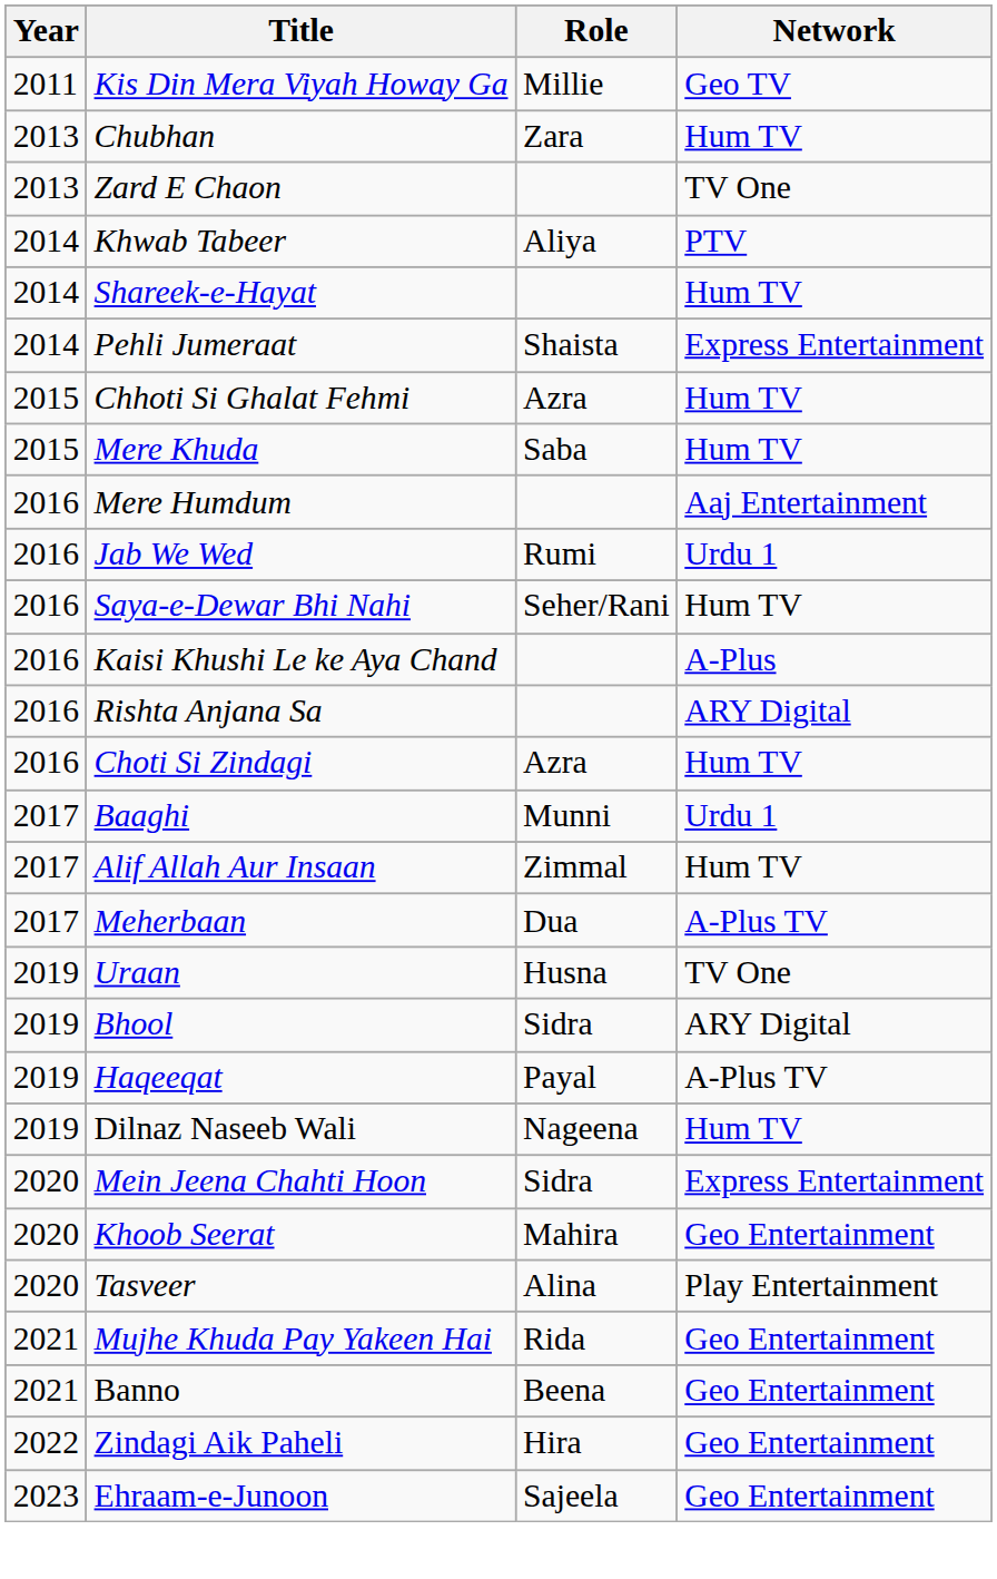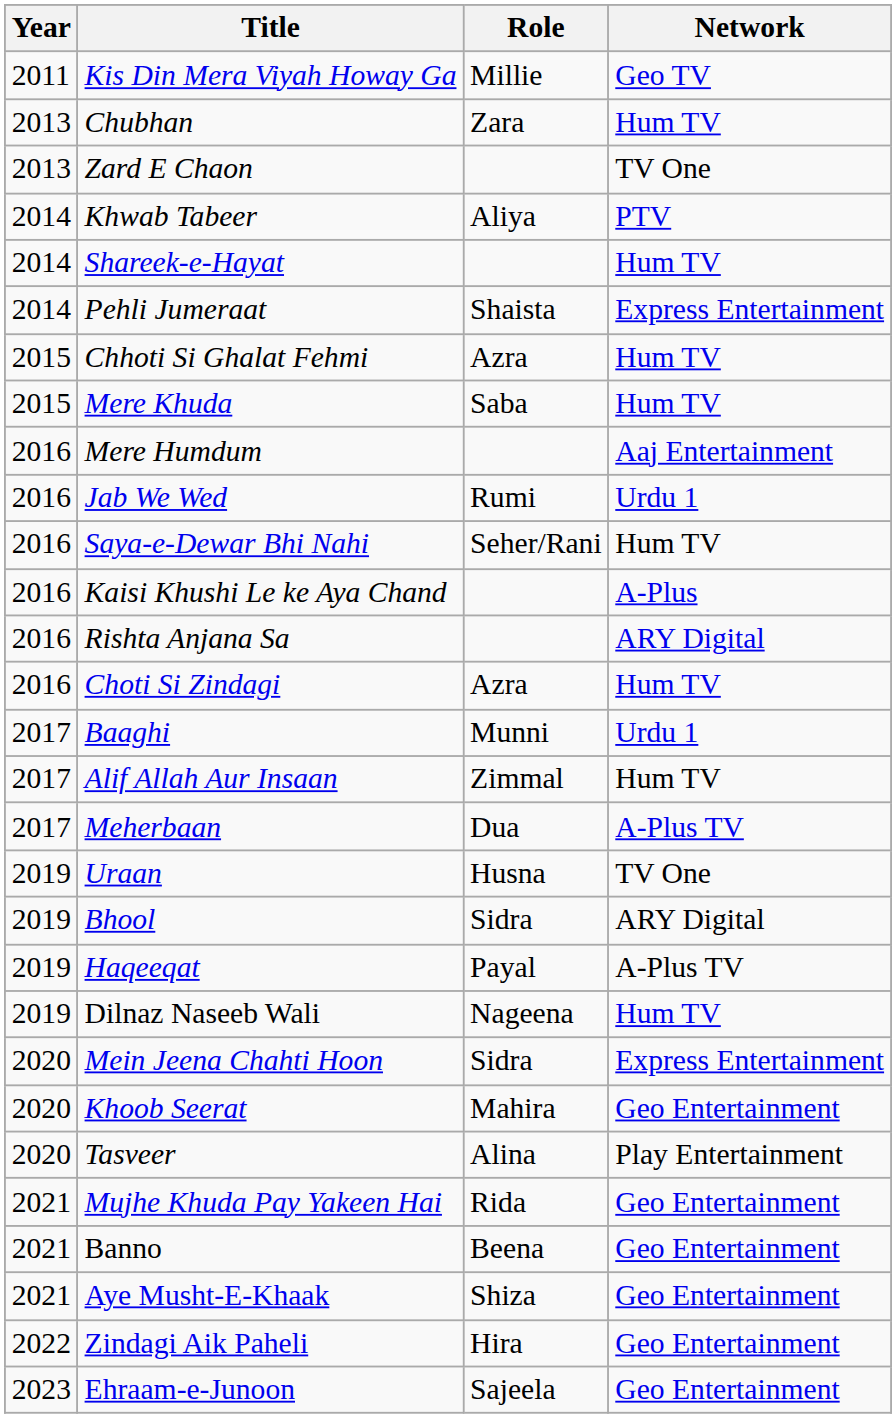+ row: 2021 | Aye Musht-E-Khaak | Shiza | Geo Entertainment
